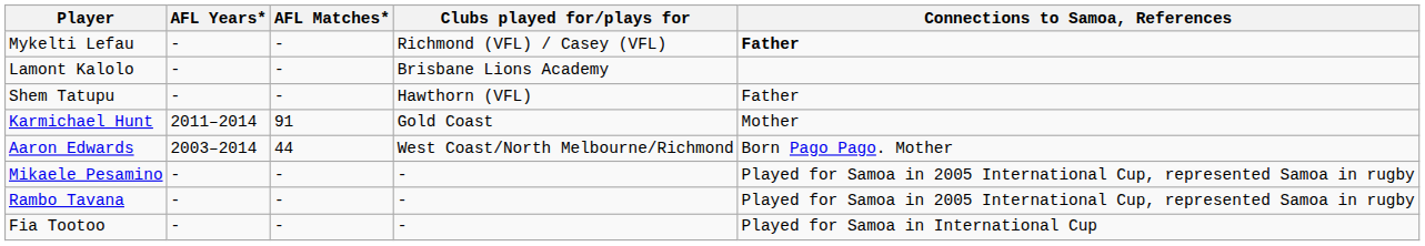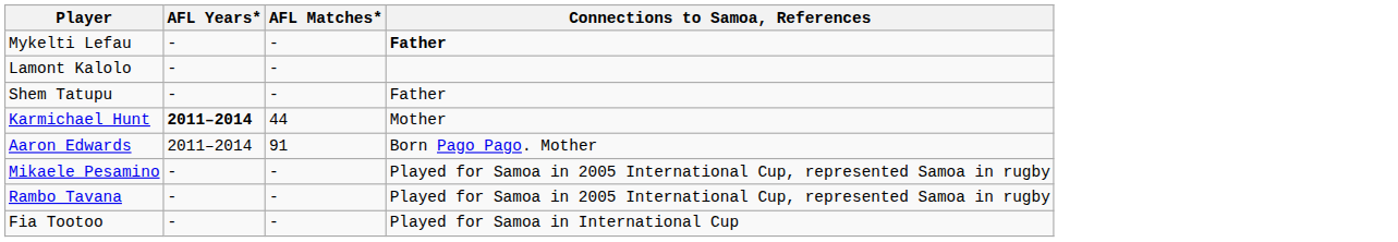- column: Clubs played for/plays for | Richmond (VFL) / Casey (VFL) | Brisbane Lions Academy | Hawthorn (VFL) | Gold Coast | West Coast/North Melbourne/Richmond | - | - | -
Karmichael Hunt | AFL Years*: normal -> bold
Karmichael Hunt | AFL Matches*: 91 -> 44
Aaron Edwards | AFL Years*: 2003–2014 -> 2011–2014
Aaron Edwards | AFL Matches*: 44 -> 91
